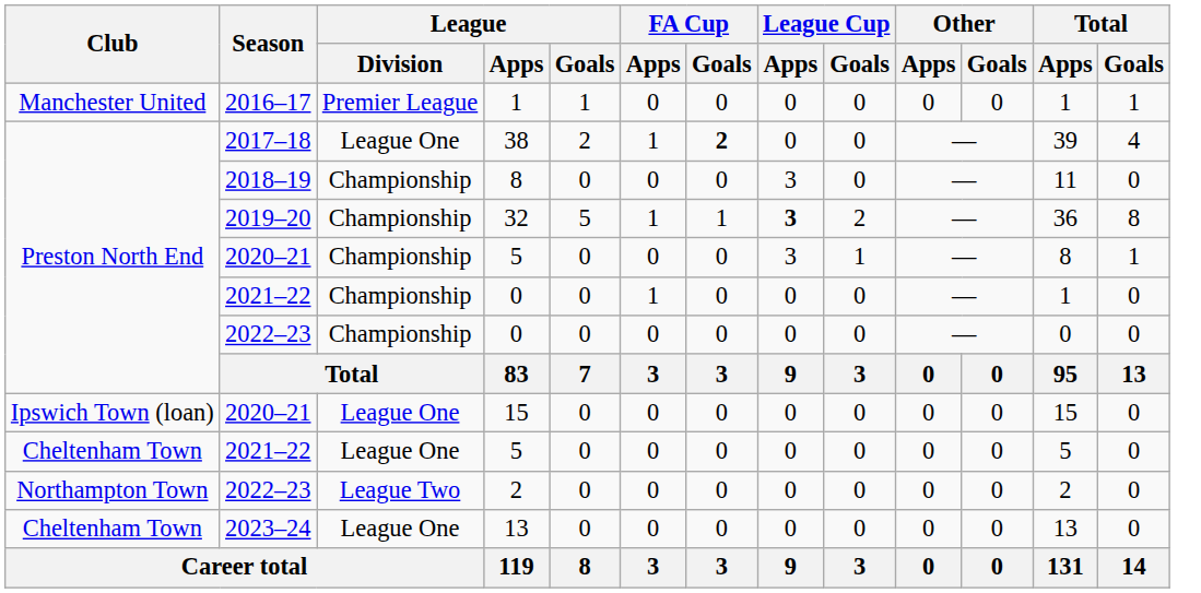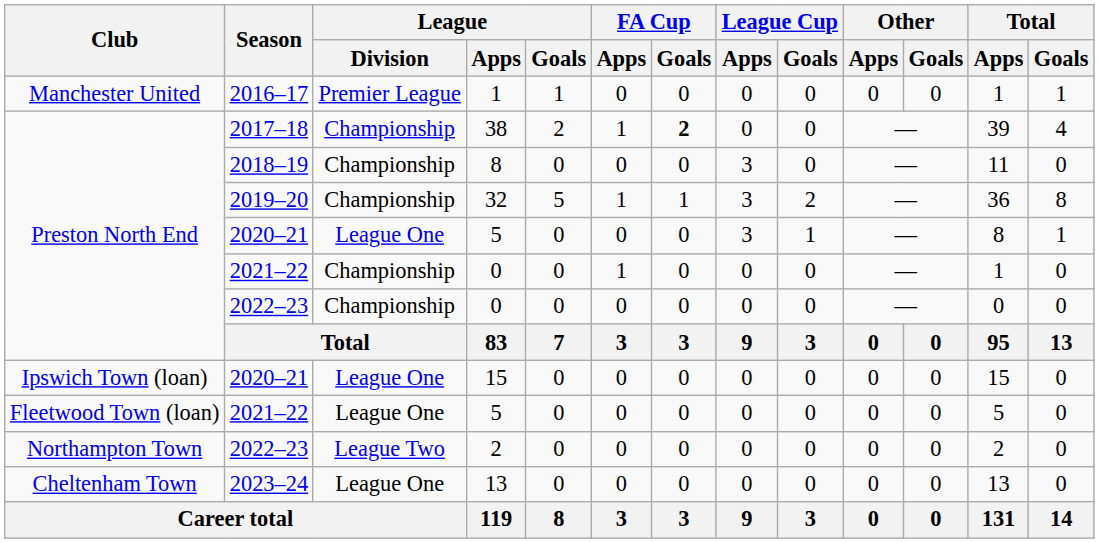38 | League / Division: League One -> Championship
32 | League Cup / Apps: bold -> normal
2020–21 / 5 | League / Division: Championship -> League One
2021–22 / 5 | Club: Cheltenham Town -> Fleetwood Town (loan)
